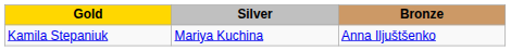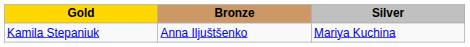columns swapped: Silver <-> Bronze
